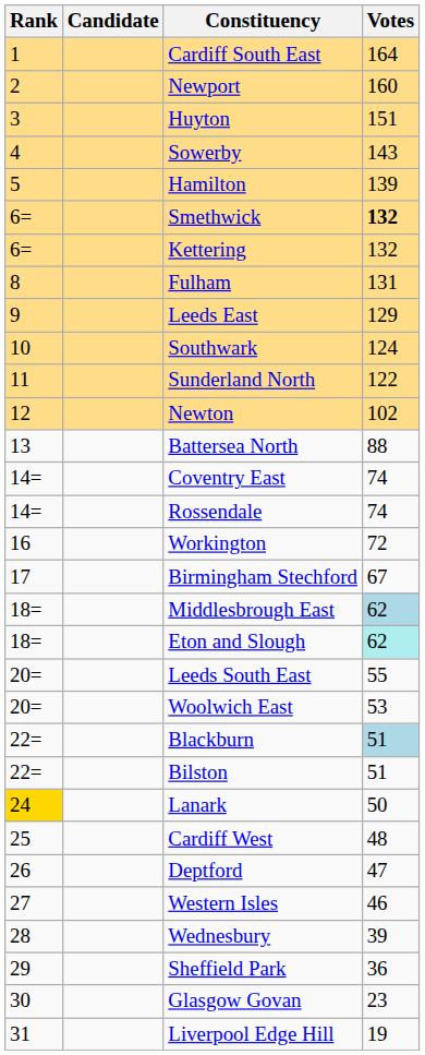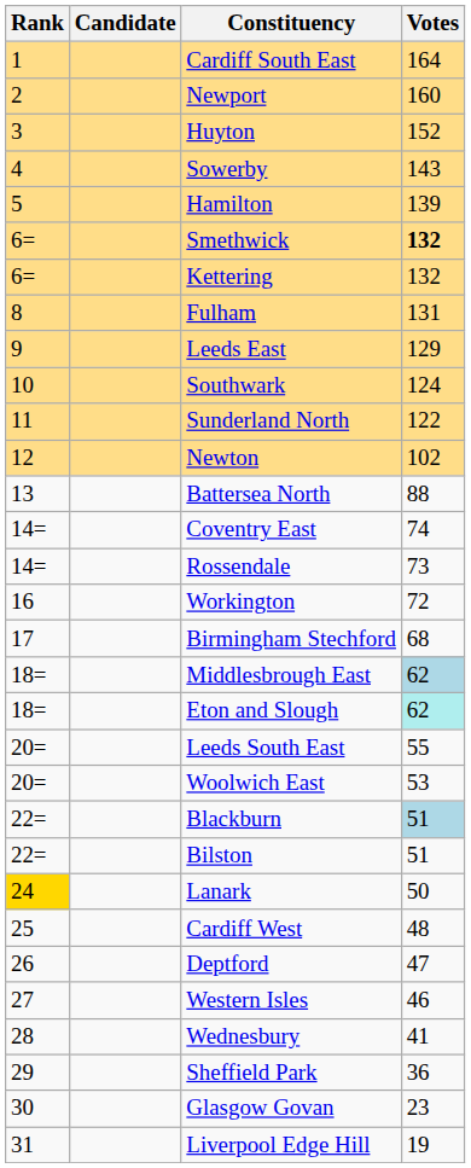Huyton | Votes: 151 -> 152
Rossendale | Votes: 74 -> 73
Birmingham Stechford | Votes: 67 -> 68
Wednesbury | Votes: 39 -> 41
